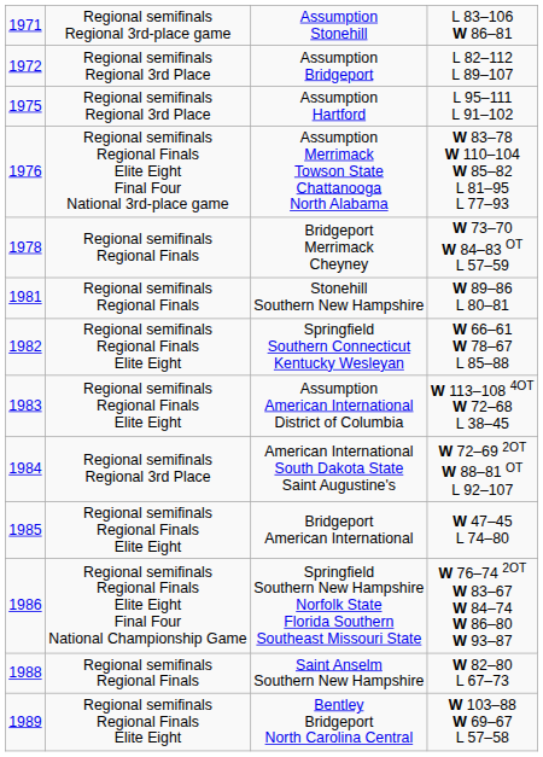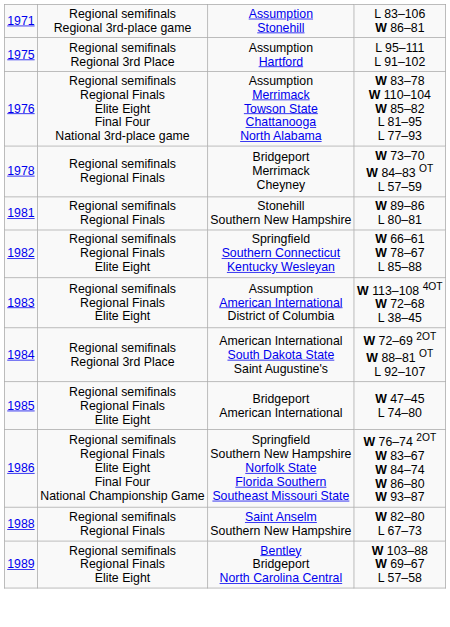- row: 1972 | Regional semifinals Regional 3rd Place | Assumption Bridgeport | L 82–112 L 89–107
